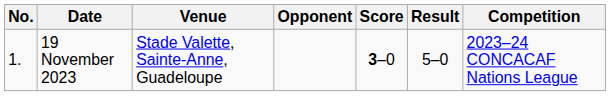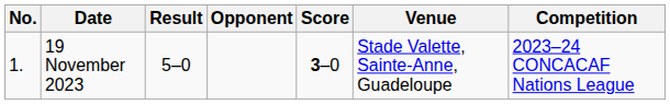columns swapped: Venue <-> Result
